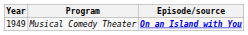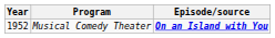Musical Comedy Theater | Year: 1949 -> 1952
